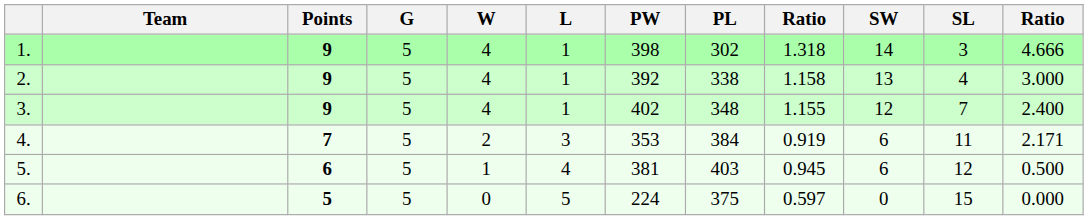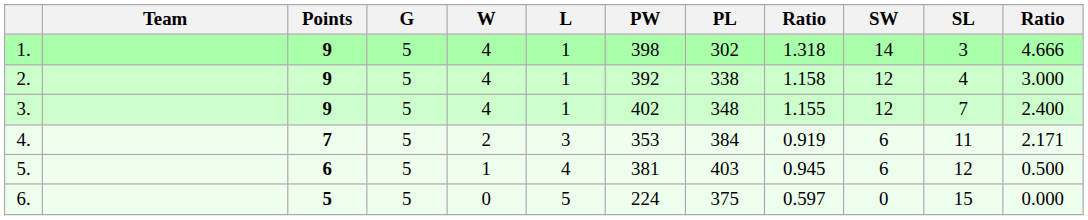2. | SW: 13 -> 12
